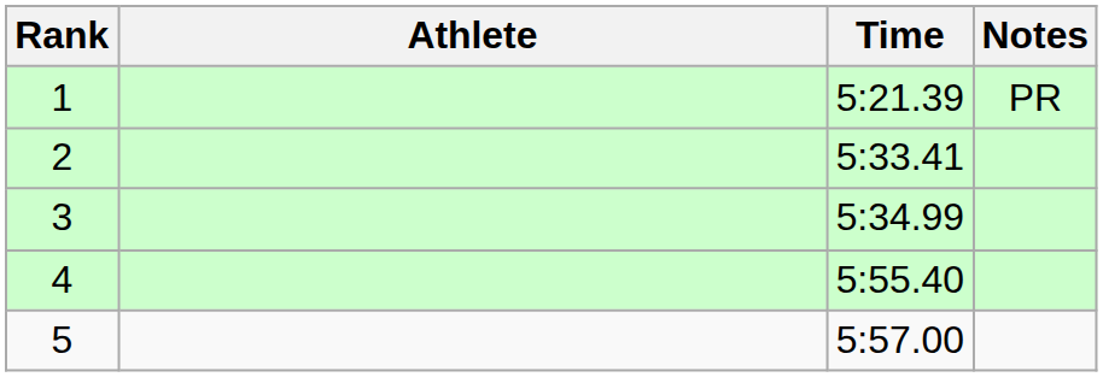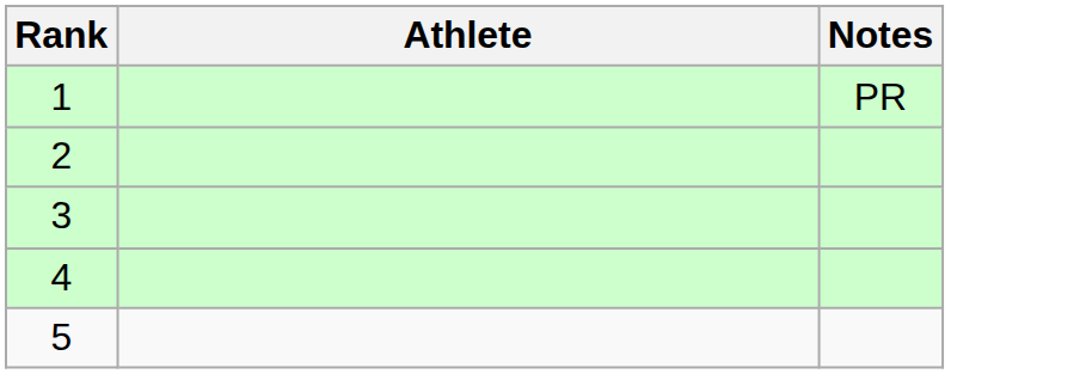- column: Time | 5:21.39 | 5:33.41 | 5:34.99 | 5:55.40 | 5:57.00
